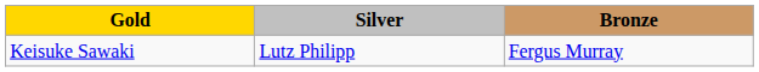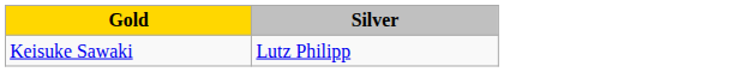- column: Bronze | Fergus Murray
